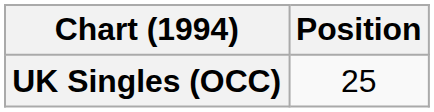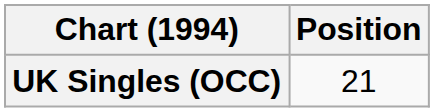UK Singles (OCC) | Position: 25 -> 21
